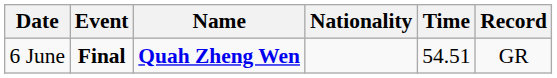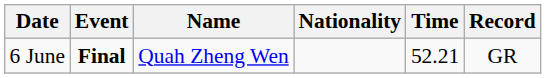6 June | Name: bold -> normal
6 June | Time: 54.51 -> 52.21
